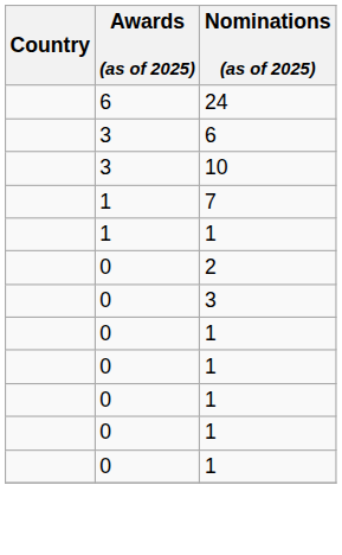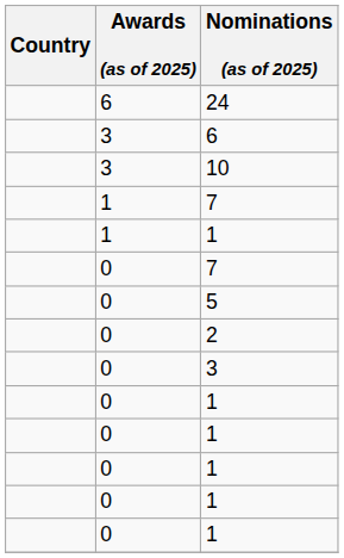+ row: 0 | 7
+ row: 0 | 5
